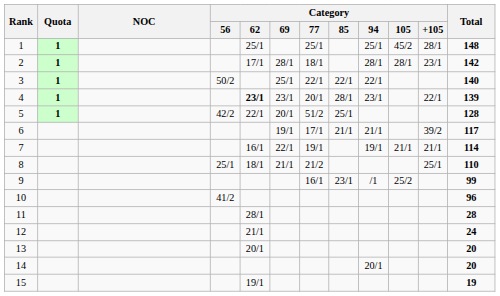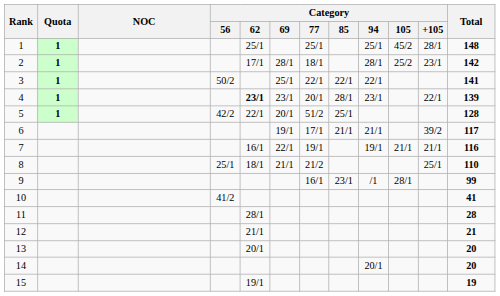2 | Category / 105: 28/1 -> 25/2
3 | Total: 140 -> 141
7 | Total: 114 -> 116
9 | Category / 105: 25/2 -> 28/1
10 | Total: 96 -> 41
12 | Total: 24 -> 21
